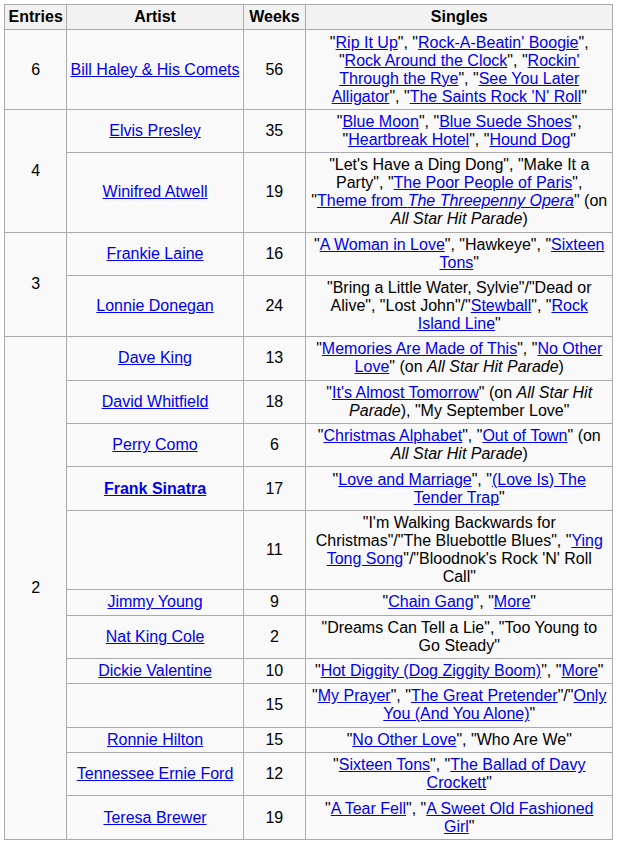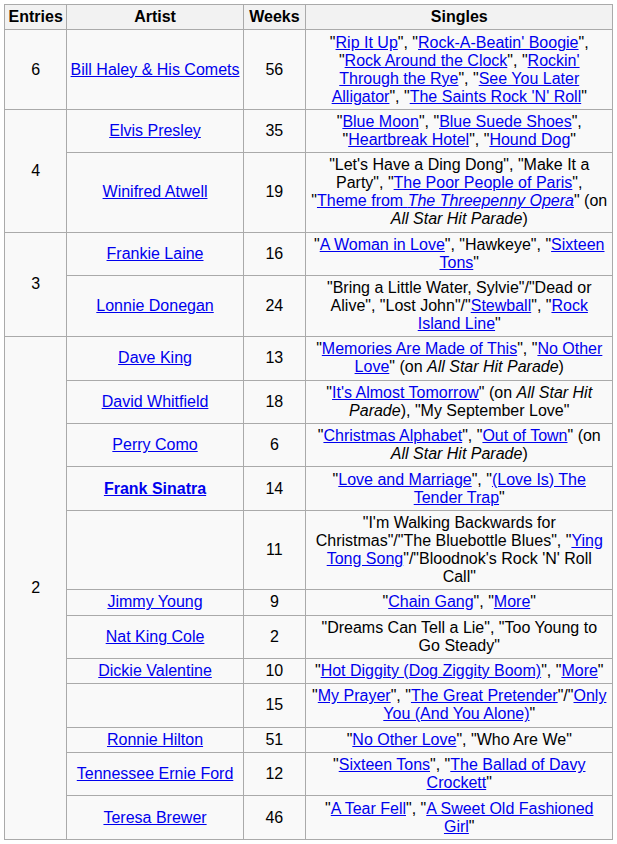"Love and Marriage", "(Love Is) The Tender Trap" | Weeks: 17 -> 14
"No Other Love", "Who Are We" | Weeks: 15 -> 51
"A Tear Fell", "A Sweet Old Fashioned Girl" | Weeks: 19 -> 46
